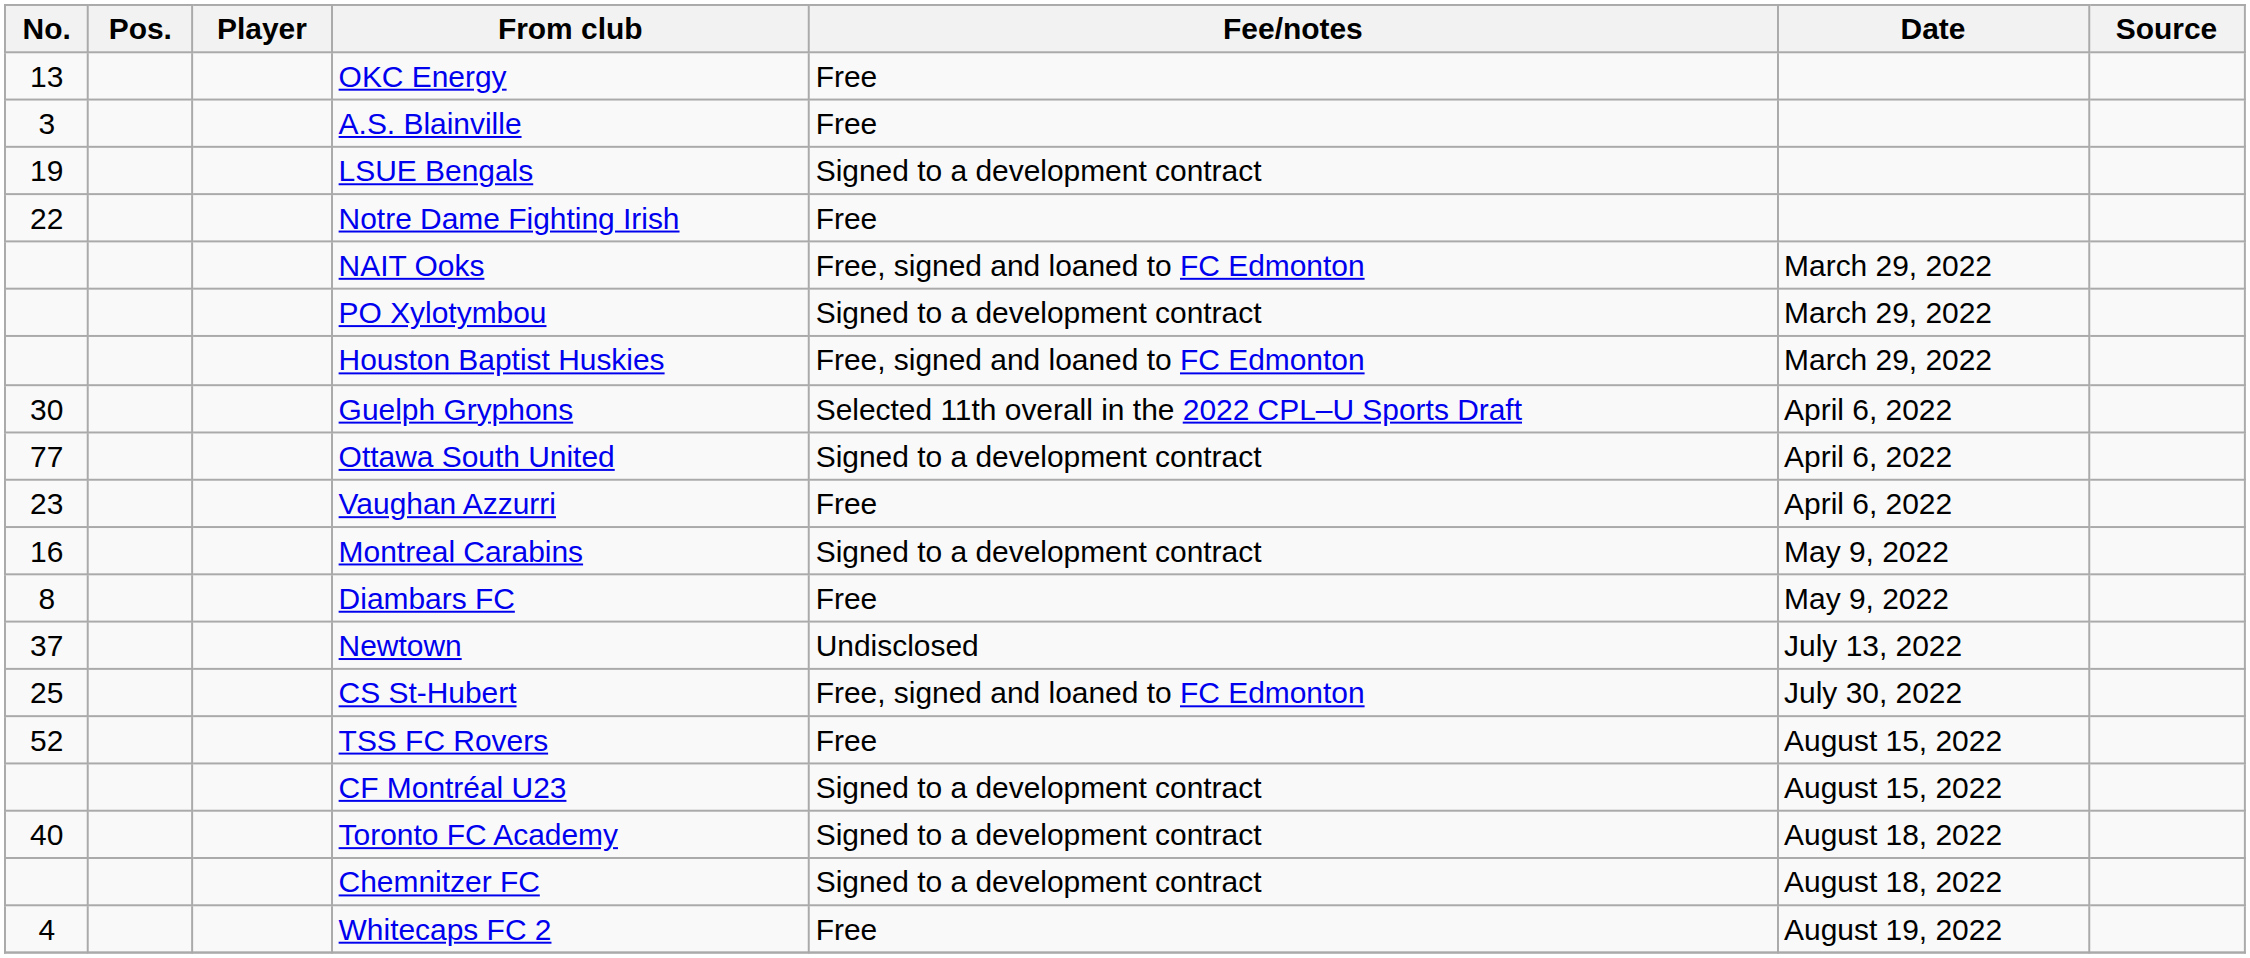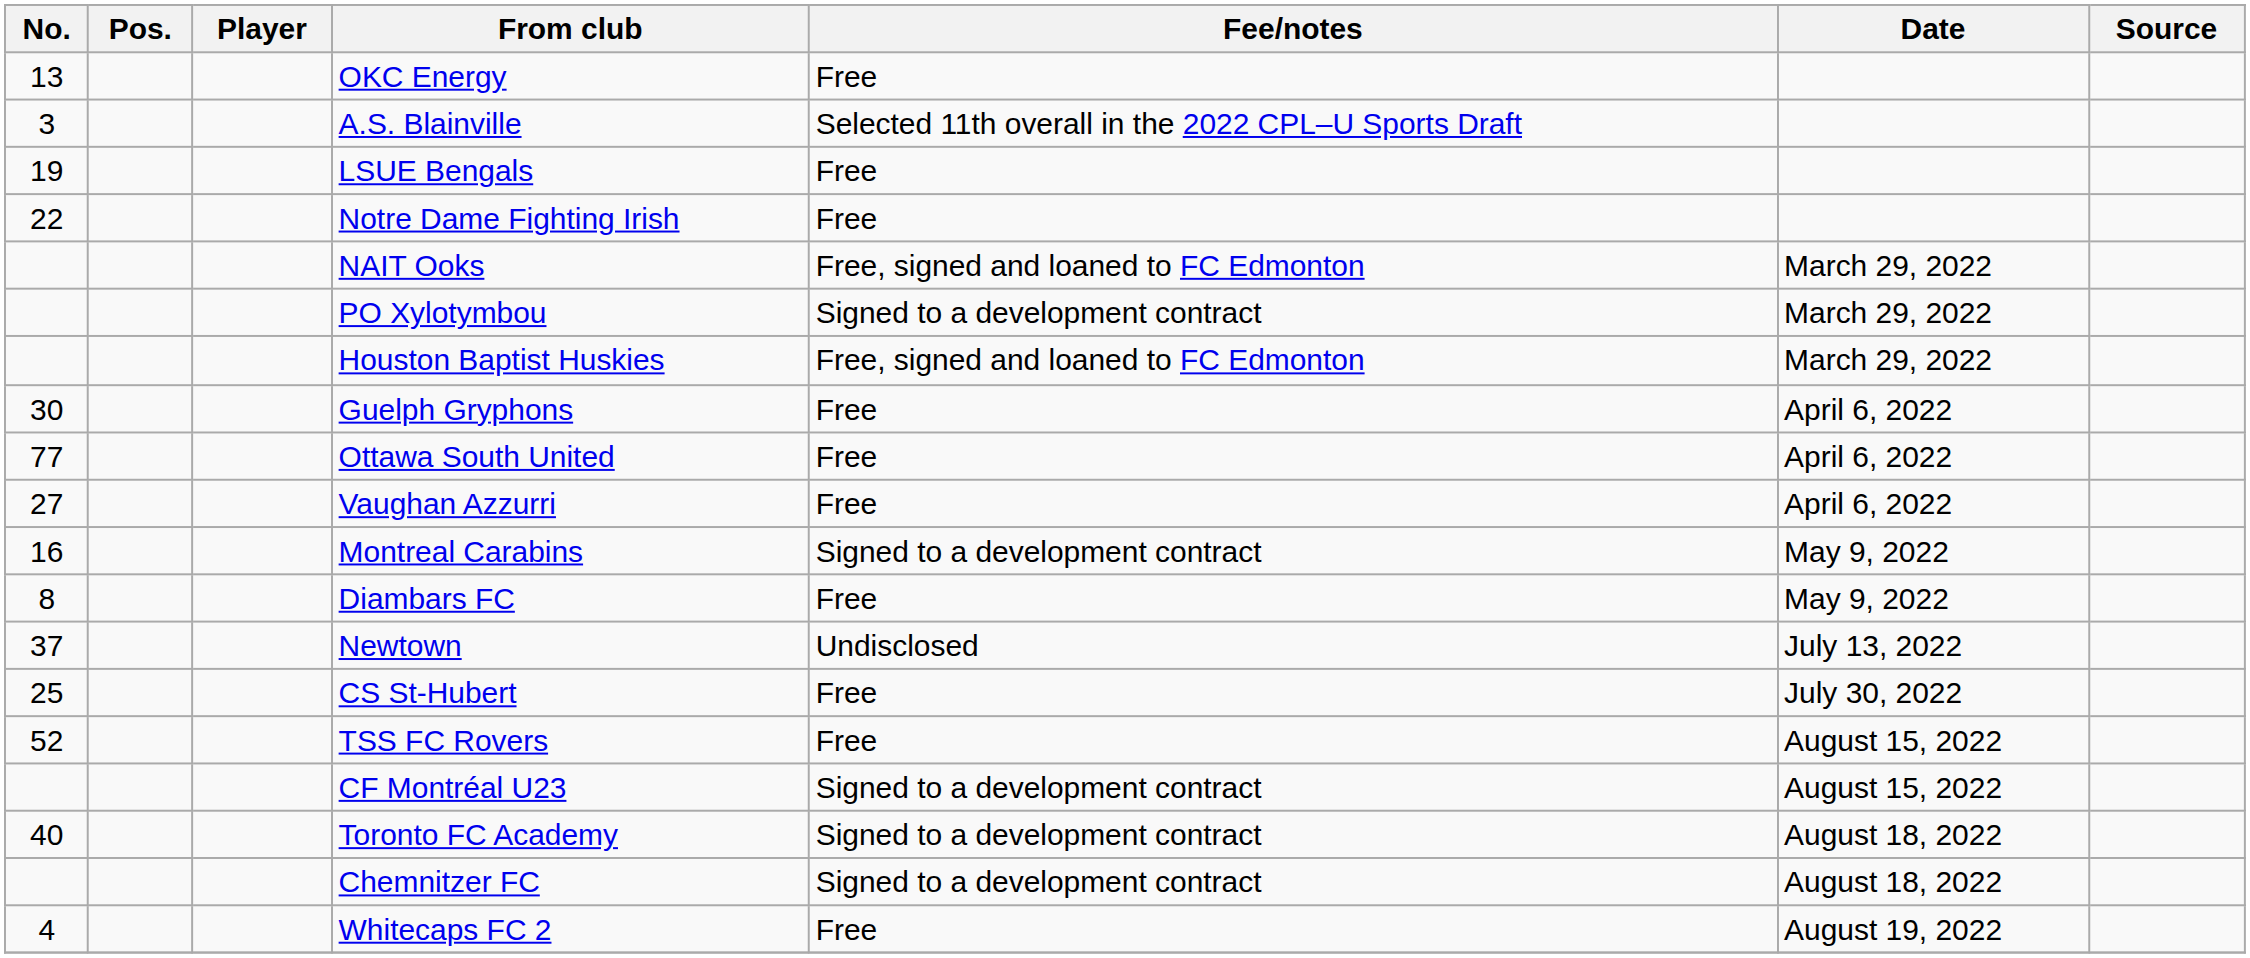A.S. Blainville | Fee/notes: Free -> Selected 11th overall in the 2022 CPL–U Sports Draft
LSUE Bengals | Fee/notes: Signed to a development contract -> Free
Guelph Gryphons | Fee/notes: Selected 11th overall in the 2022 CPL–U Sports Draft -> Free
Ottawa South United | Fee/notes: Signed to a development contract -> Free
Vaughan Azzurri | No.: 23 -> 27
CS St-Hubert | Fee/notes: Free, signed and loaned to FC Edmonton -> Free
